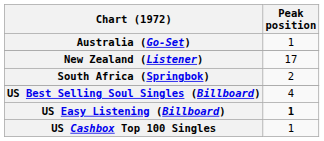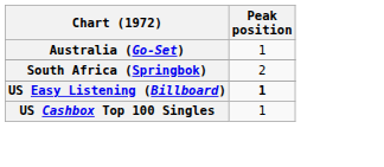- row: New Zealand (Listener) | 17
- row: US Best Selling Soul Singles (Billboard) | 4
